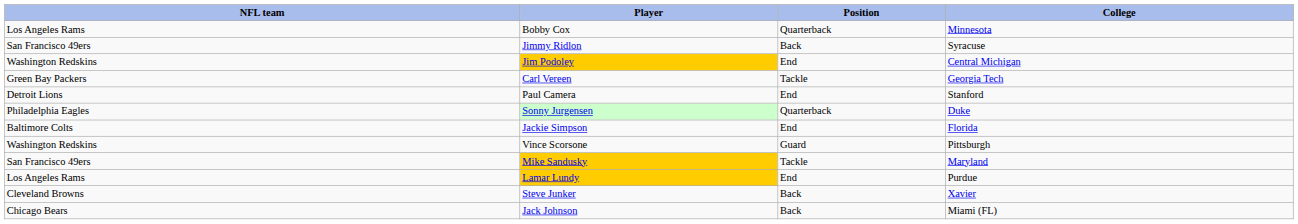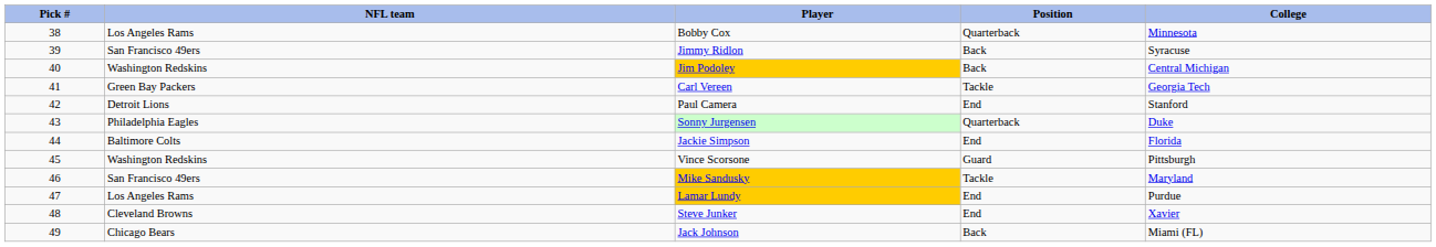+ column: Pick # | 38 | 39 | 40 | 41 | 42 | 43 | 44 | 45 | 46 | 47 | 48 | 49
Jim Podoley | Position: End -> Back
Steve Junker | Position: Back -> End
